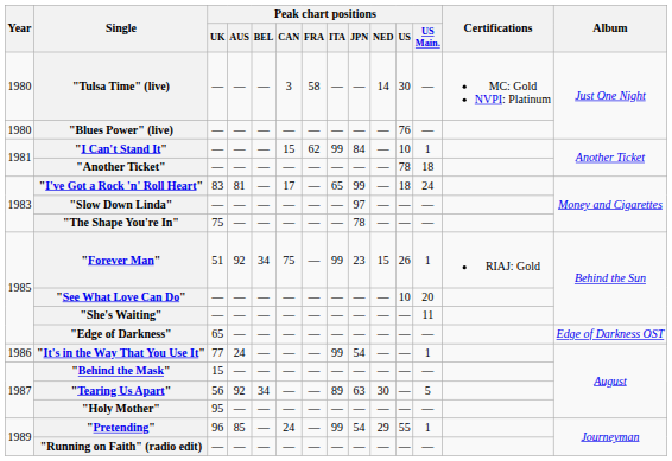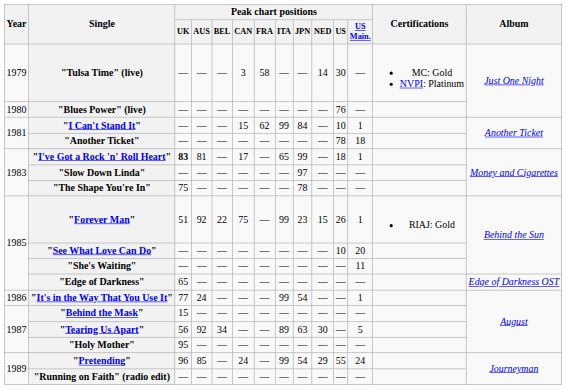"Tulsa Time" (live) | Year: 1980 -> 1979
"I've Got a Rock 'n' Roll Heart" | Peak chart positions / UK: normal -> bold
"I've Got a Rock 'n' Roll Heart" | Peak chart positions / US Main.: 24 -> 1
"Forever Man" | Peak chart positions / BEL: 34 -> 22
"Pretending" | Peak chart positions / US Main.: 1 -> 24
